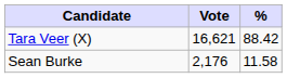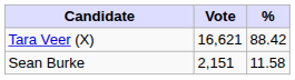Sean Burke | Vote: 2,176 -> 2,151
